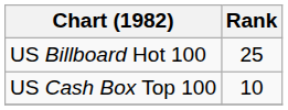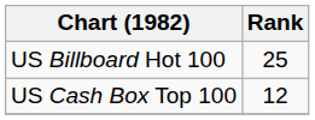US Cash Box Top 100 | Rank: 10 -> 12
